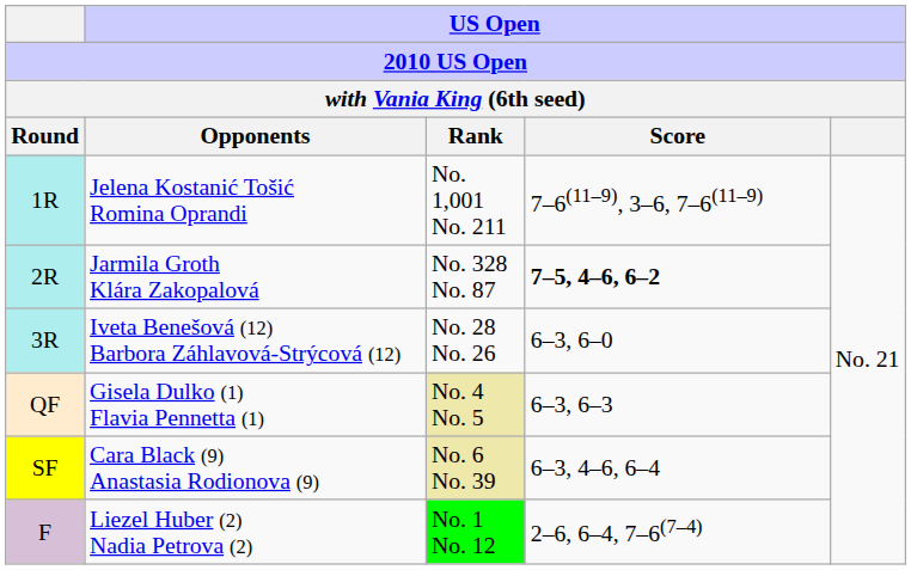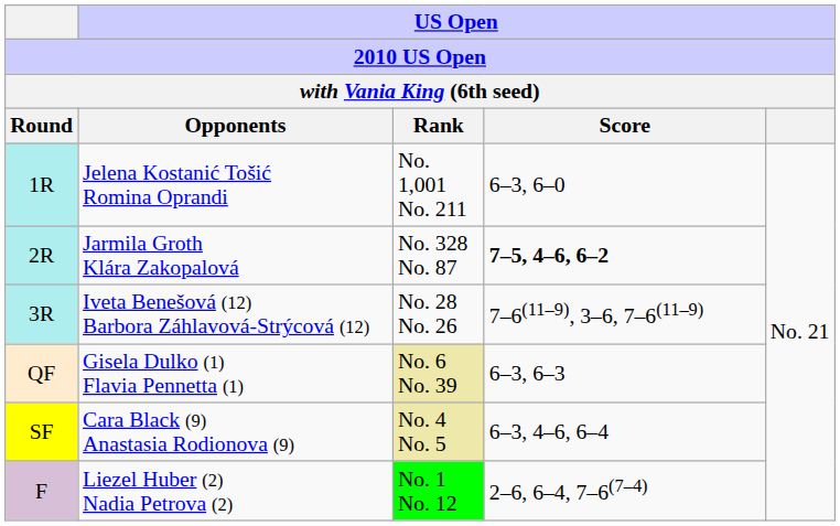Jelena Kostanić Tošić Romina Oprandi | US Open / Score: 7–6(11–9), 3–6, 7–6(11–9) -> 6–3, 6–0
Iveta Benešová (12) Barbora Záhlavová-Strýcová (12) | US Open / Score: 6–3, 6–0 -> 7–6(11–9), 3–6, 7–6(11–9)
Gisela Dulko (1) Flavia Pennetta (1) | US Open / Rank: No. 4 No. 5 -> No. 6 No. 39
Cara Black (9) Anastasia Rodionova (9) | US Open / Rank: No. 6 No. 39 -> No. 4 No. 5
